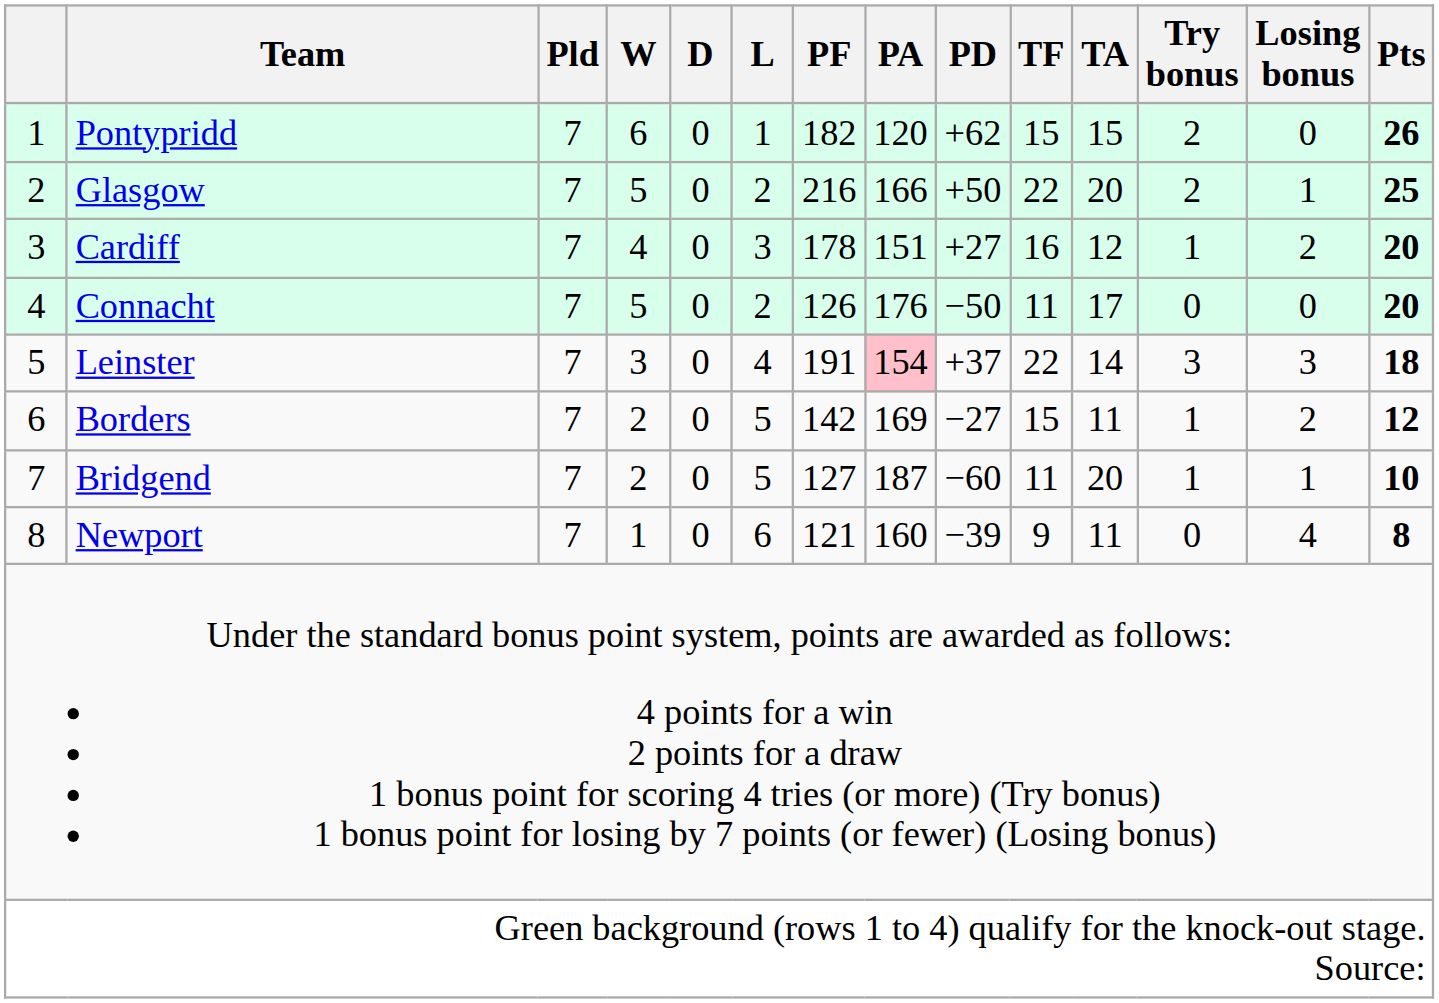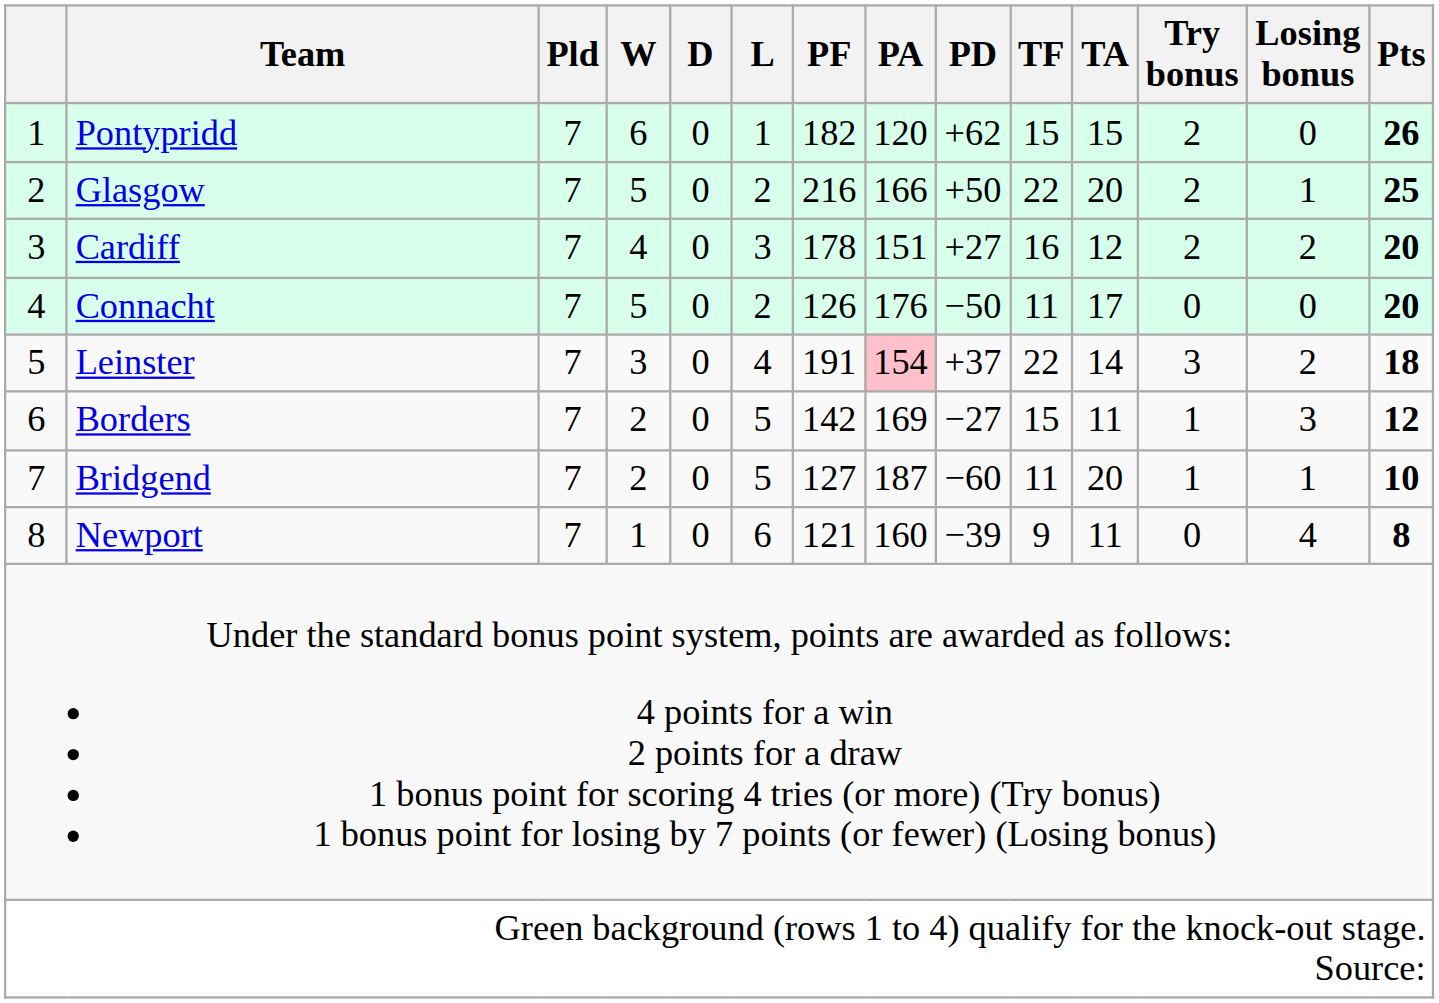Cardiff | Try bonus: 1 -> 2
Leinster | Losing bonus: 3 -> 2
Borders | Losing bonus: 2 -> 3
